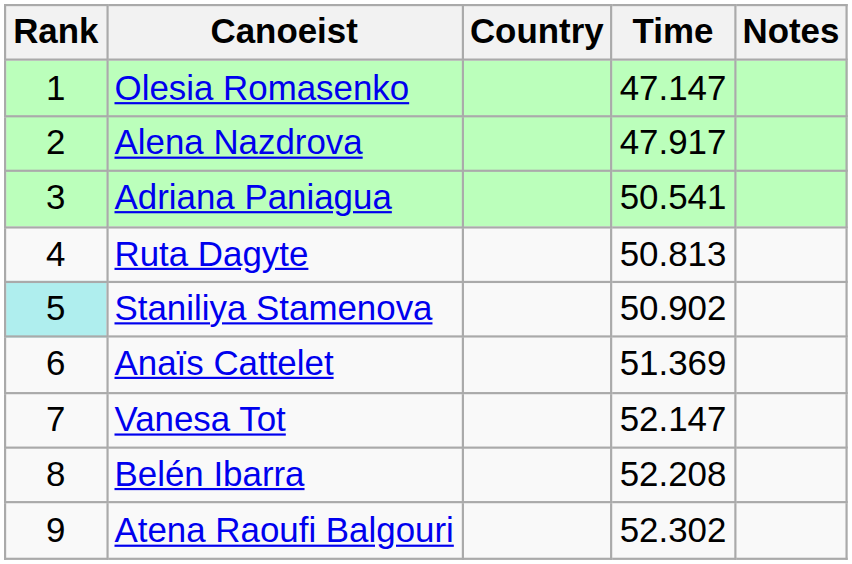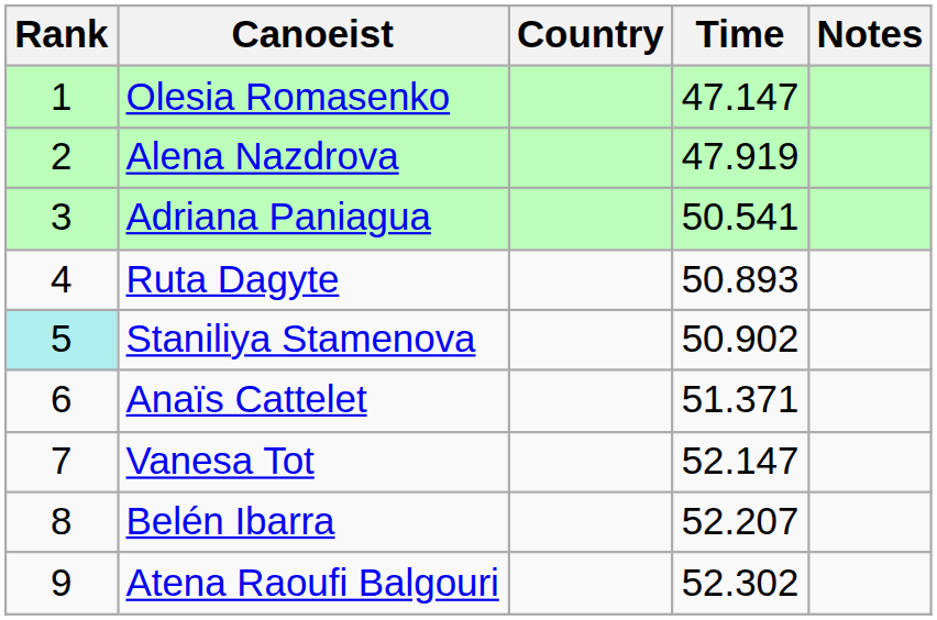Alena Nazdrova | Time: 47.917 -> 47.919
Ruta Dagyte | Time: 50.813 -> 50.893
Anaïs Cattelet | Time: 51.369 -> 51.371
Belén Ibarra | Time: 52.208 -> 52.207
